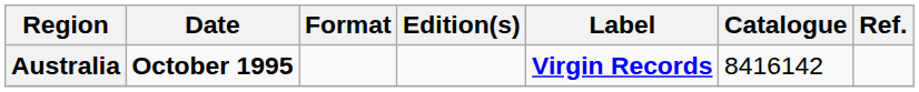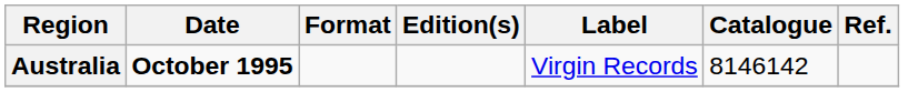Australia | Label: bold -> normal
Australia | Catalogue: 8416142 -> 8146142
